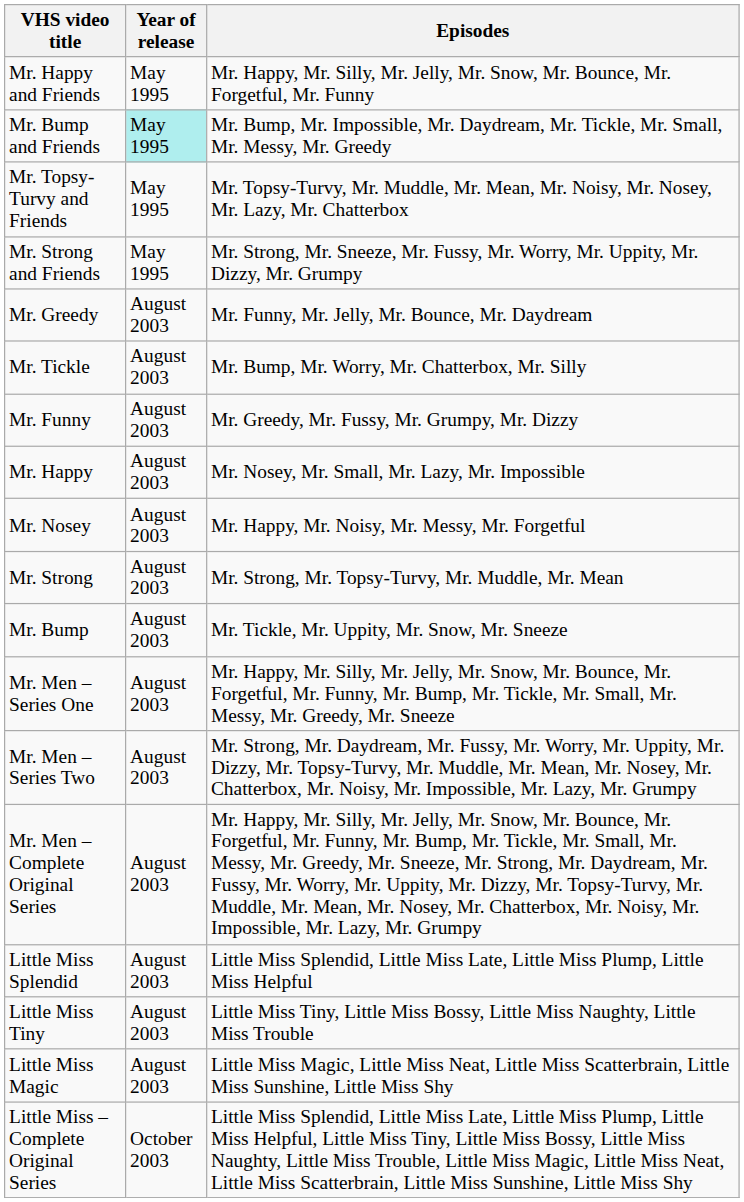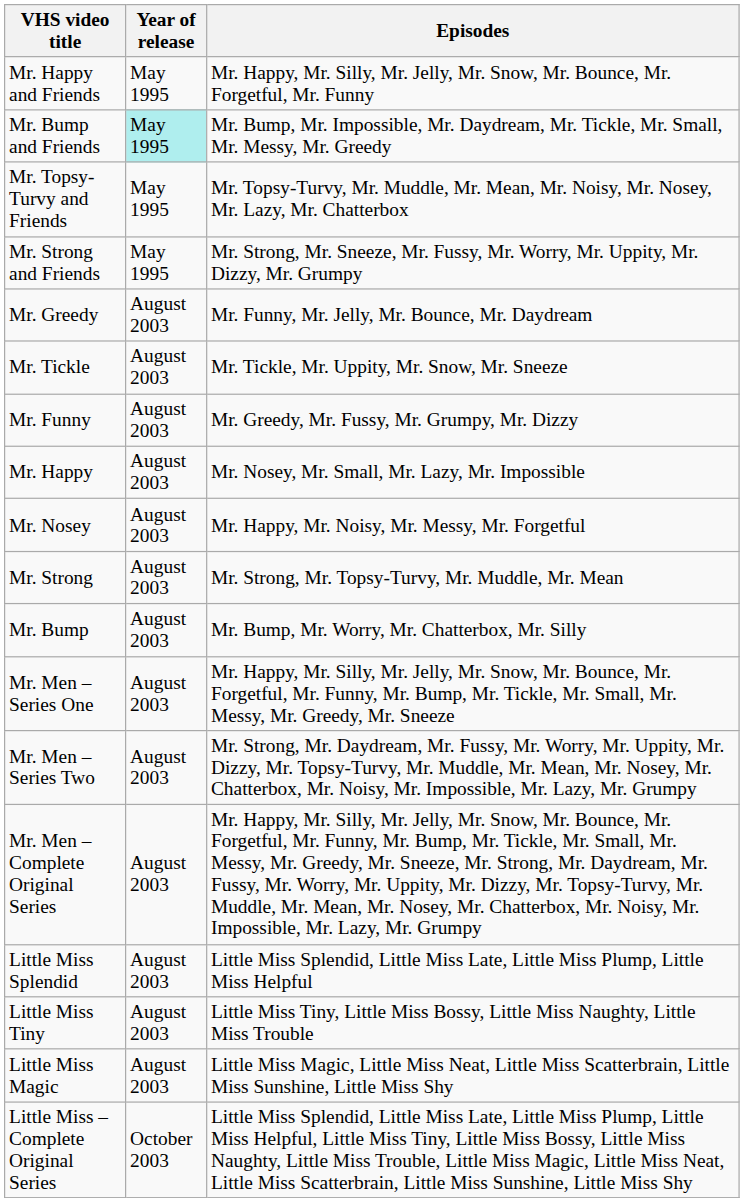Mr. Tickle | Episodes: Mr. Bump, Mr. Worry, Mr. Chatterbox, Mr. Silly -> Mr. Tickle, Mr. Uppity, Mr. Snow, Mr. Sneeze
Mr. Bump | Episodes: Mr. Tickle, Mr. Uppity, Mr. Snow, Mr. Sneeze -> Mr. Bump, Mr. Worry, Mr. Chatterbox, Mr. Silly
